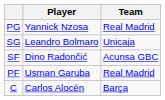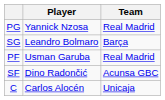SG | Team: Unicaja -> Barça
rows swapped: SF <-> PF
C | Team: Barça -> Unicaja
